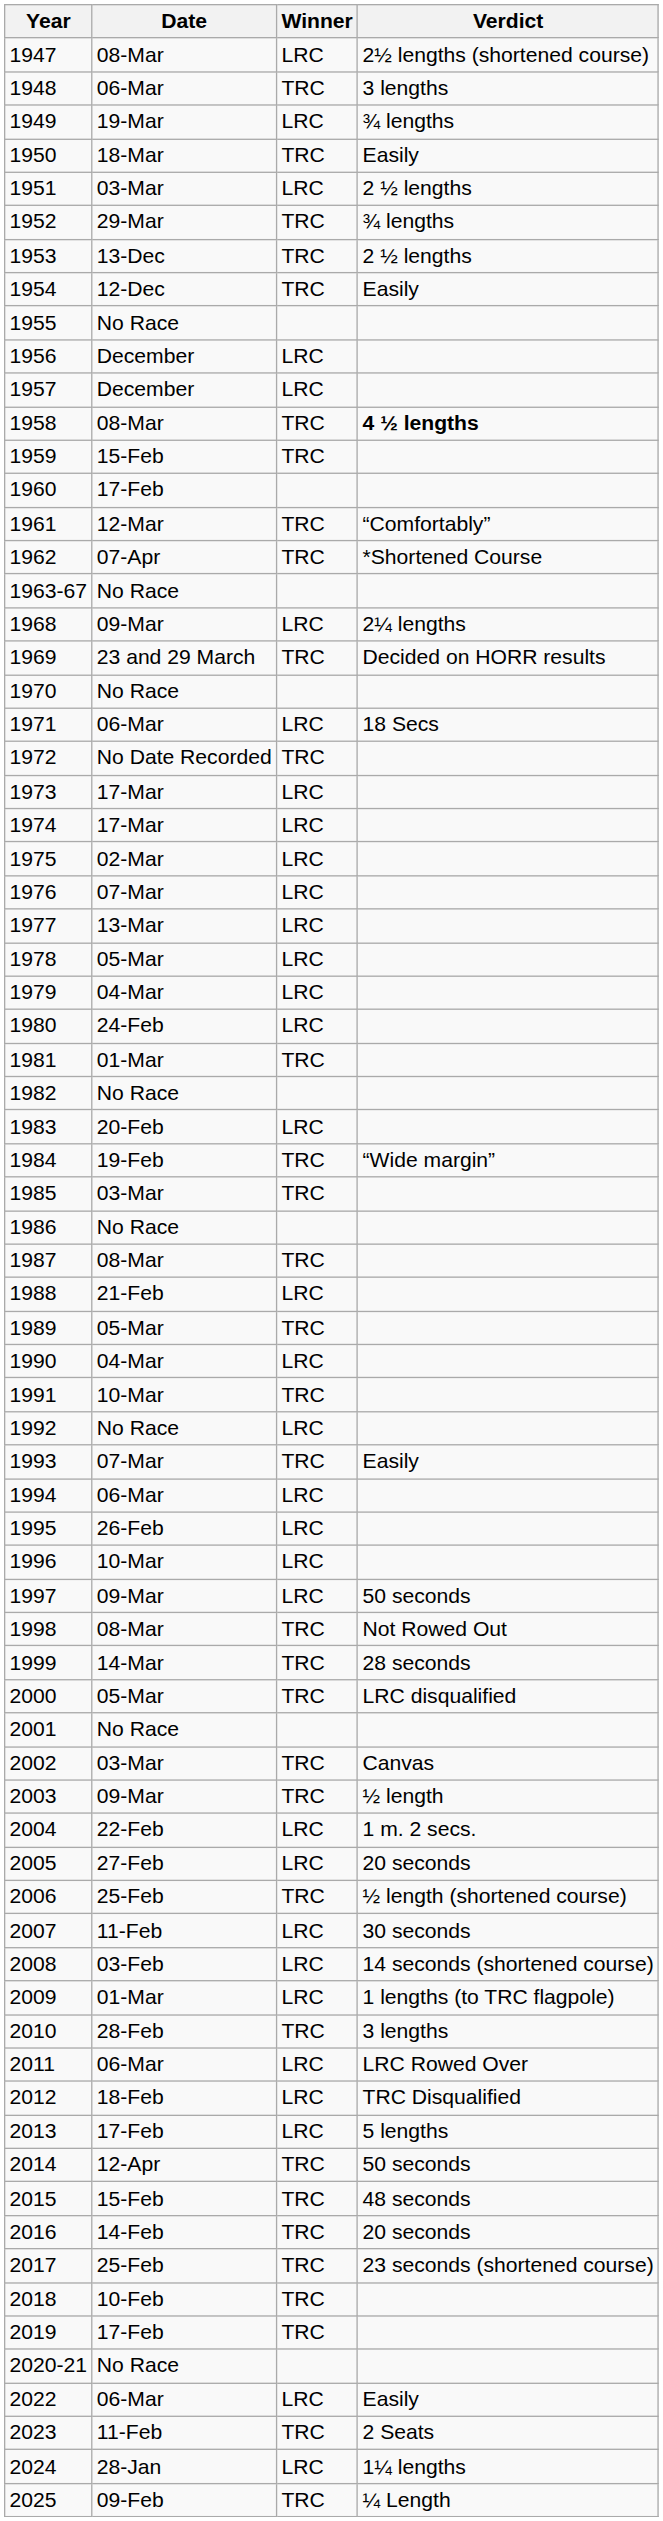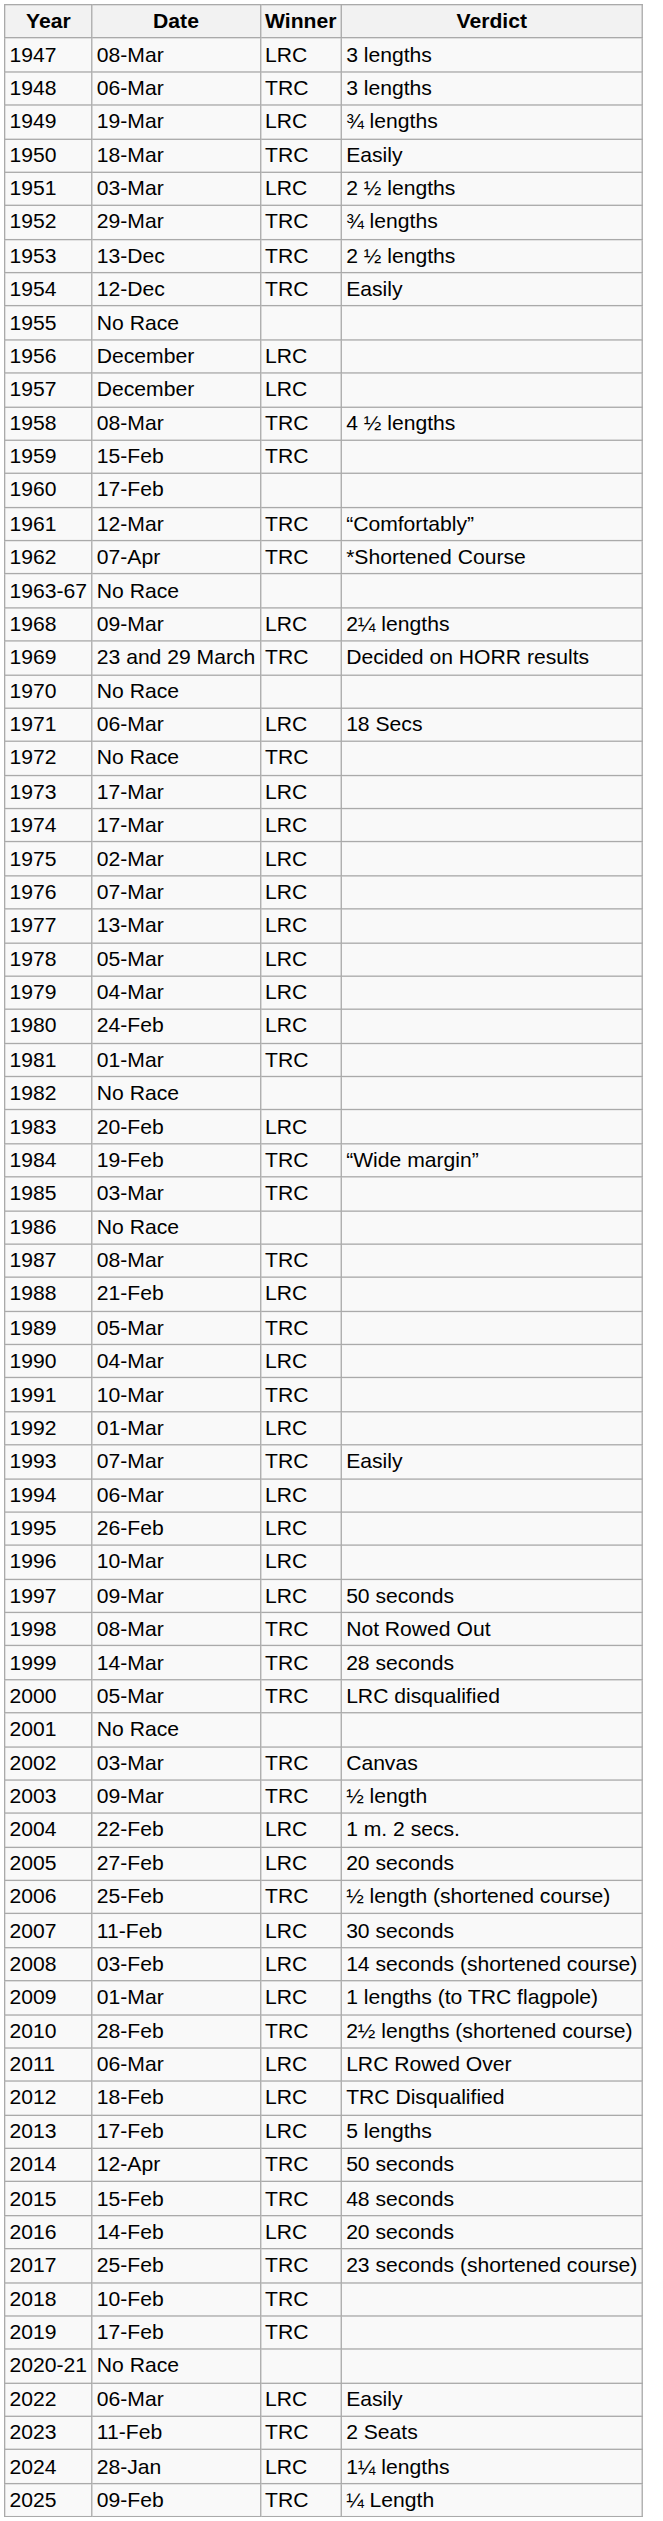1947 | Verdict: 2½ lengths (shortened course) -> 3 lengths
1958 | Verdict: bold -> normal
1972 | Date: No Date Recorded -> No Race
1992 | Date: No Race -> 01-Mar
2010 | Verdict: 3 lengths -> 2½ lengths (shortened course)
2016 | Winner: TRC -> LRC
